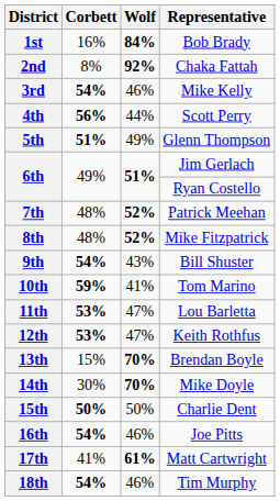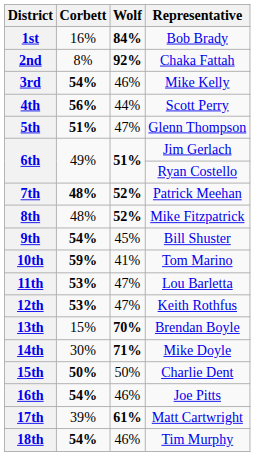5th | Wolf: 49% -> 47%
7th | Corbett: normal -> bold
9th | Wolf: 43% -> 45%
14th | Wolf: 70% -> 71%
17th | Corbett: 41% -> 39%
